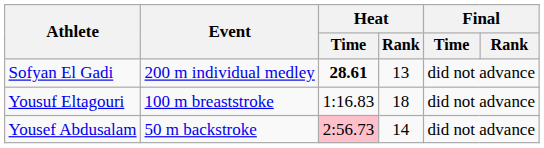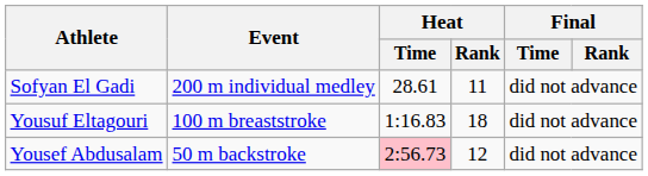Sofyan El Gadi | Heat / Time: bold -> normal
Sofyan El Gadi | Heat / Rank: 13 -> 11
Yousef Abdusalam | Heat / Rank: 14 -> 12
